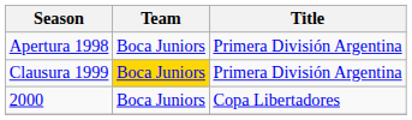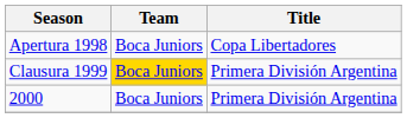Apertura 1998 | Title: Primera División Argentina -> Copa Libertadores
2000 | Title: Copa Libertadores -> Primera División Argentina
